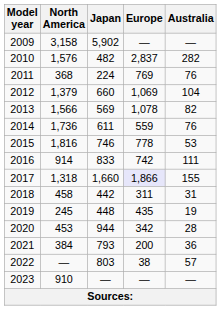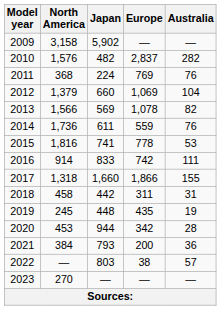2015 | Japan: 746 -> 741
2017 | Europe: lavender background -> no background
2023 | North America: 910 -> 270
